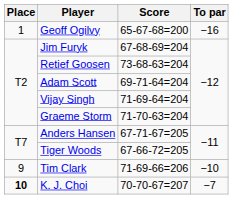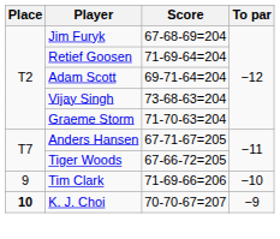- row: 1 | Geoff Ogilvy | 65-67-68=200 | −16
Retief Goosen | Score: 73-68-63=204 -> 71-69-64=204
Vijay Singh | Score: 71-69-64=204 -> 73-68-63=204
K. J. Choi | To par: −7 -> −9
